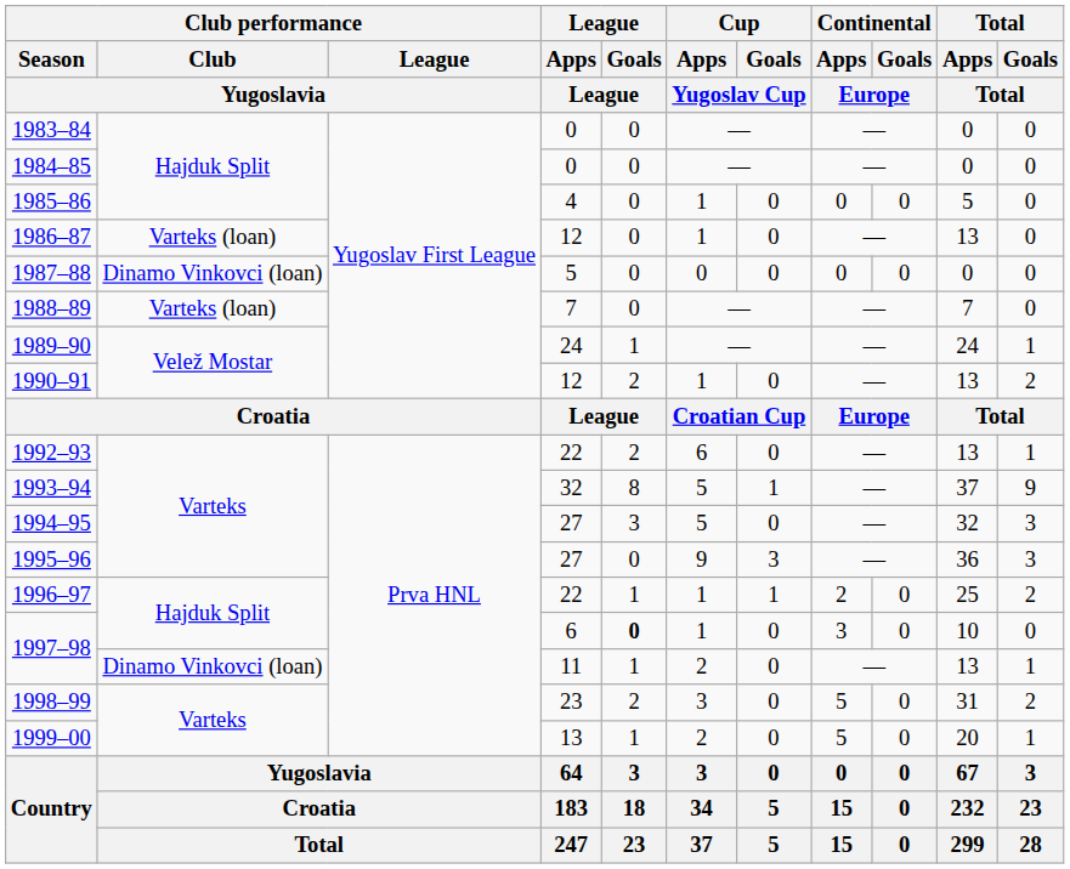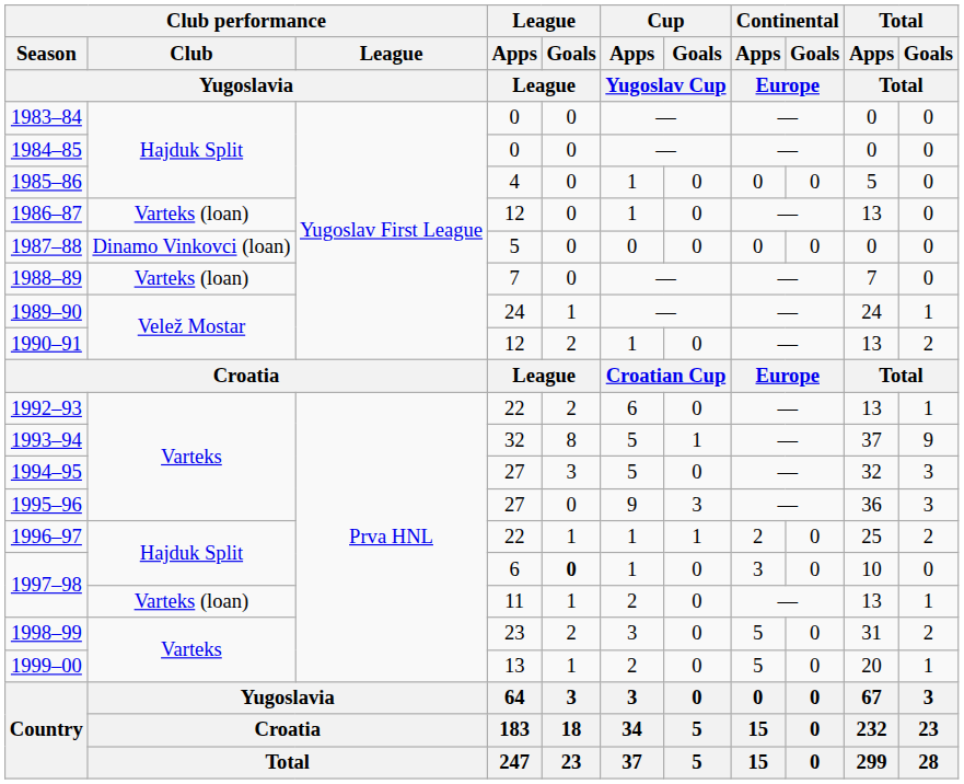1997–98 / 11 | Club performance / Club / Yugoslavia: Dinamo Vinkovci (loan) -> Varteks (loan)
